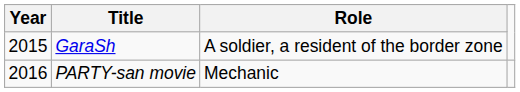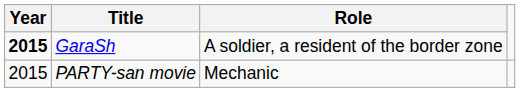GaraSh | Year: normal -> bold
PARTY-san movie | Year: 2016 -> 2015
